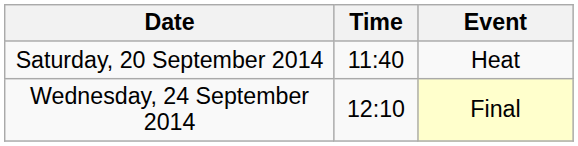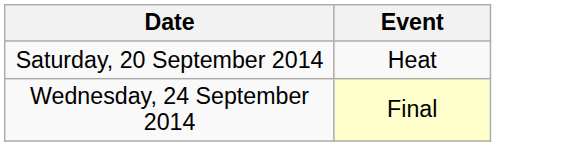- column: Time | 11:40 | 12:10
